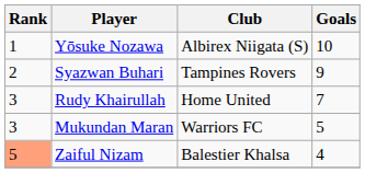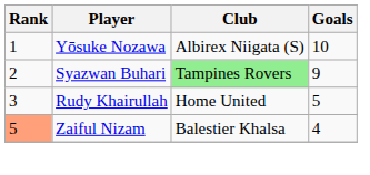Syazwan Buhari | Club: no background -> lightgreen background
Rudy Khairullah | Goals: 7 -> 5
- row: 3 | Mukundan Maran | Warriors FC | 5
